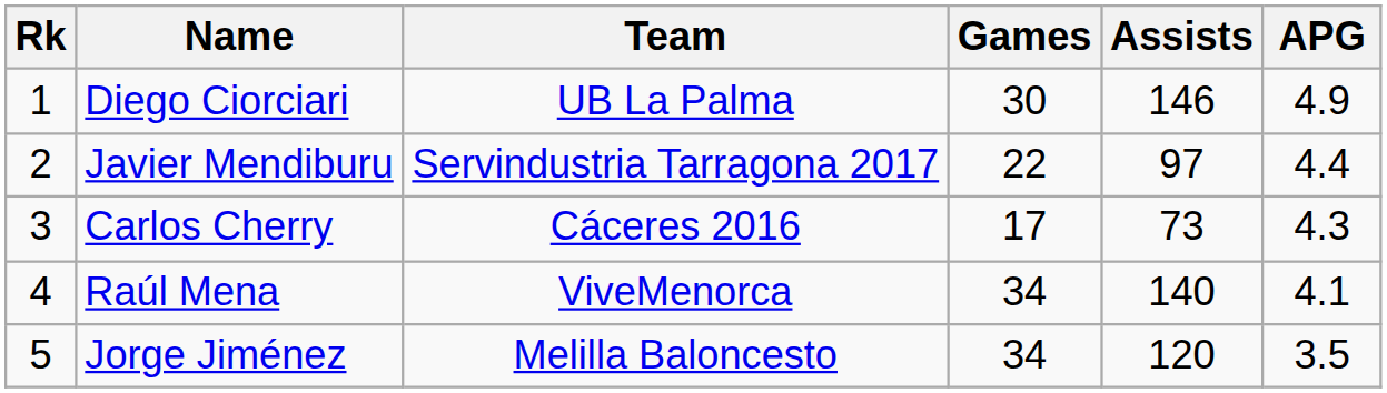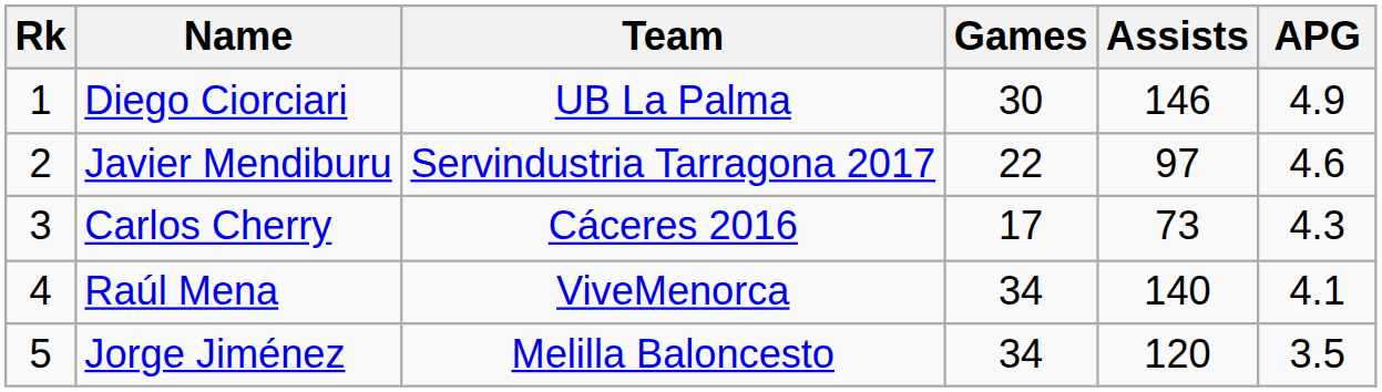Javier Mendiburu | APG: 4.4 -> 4.6
